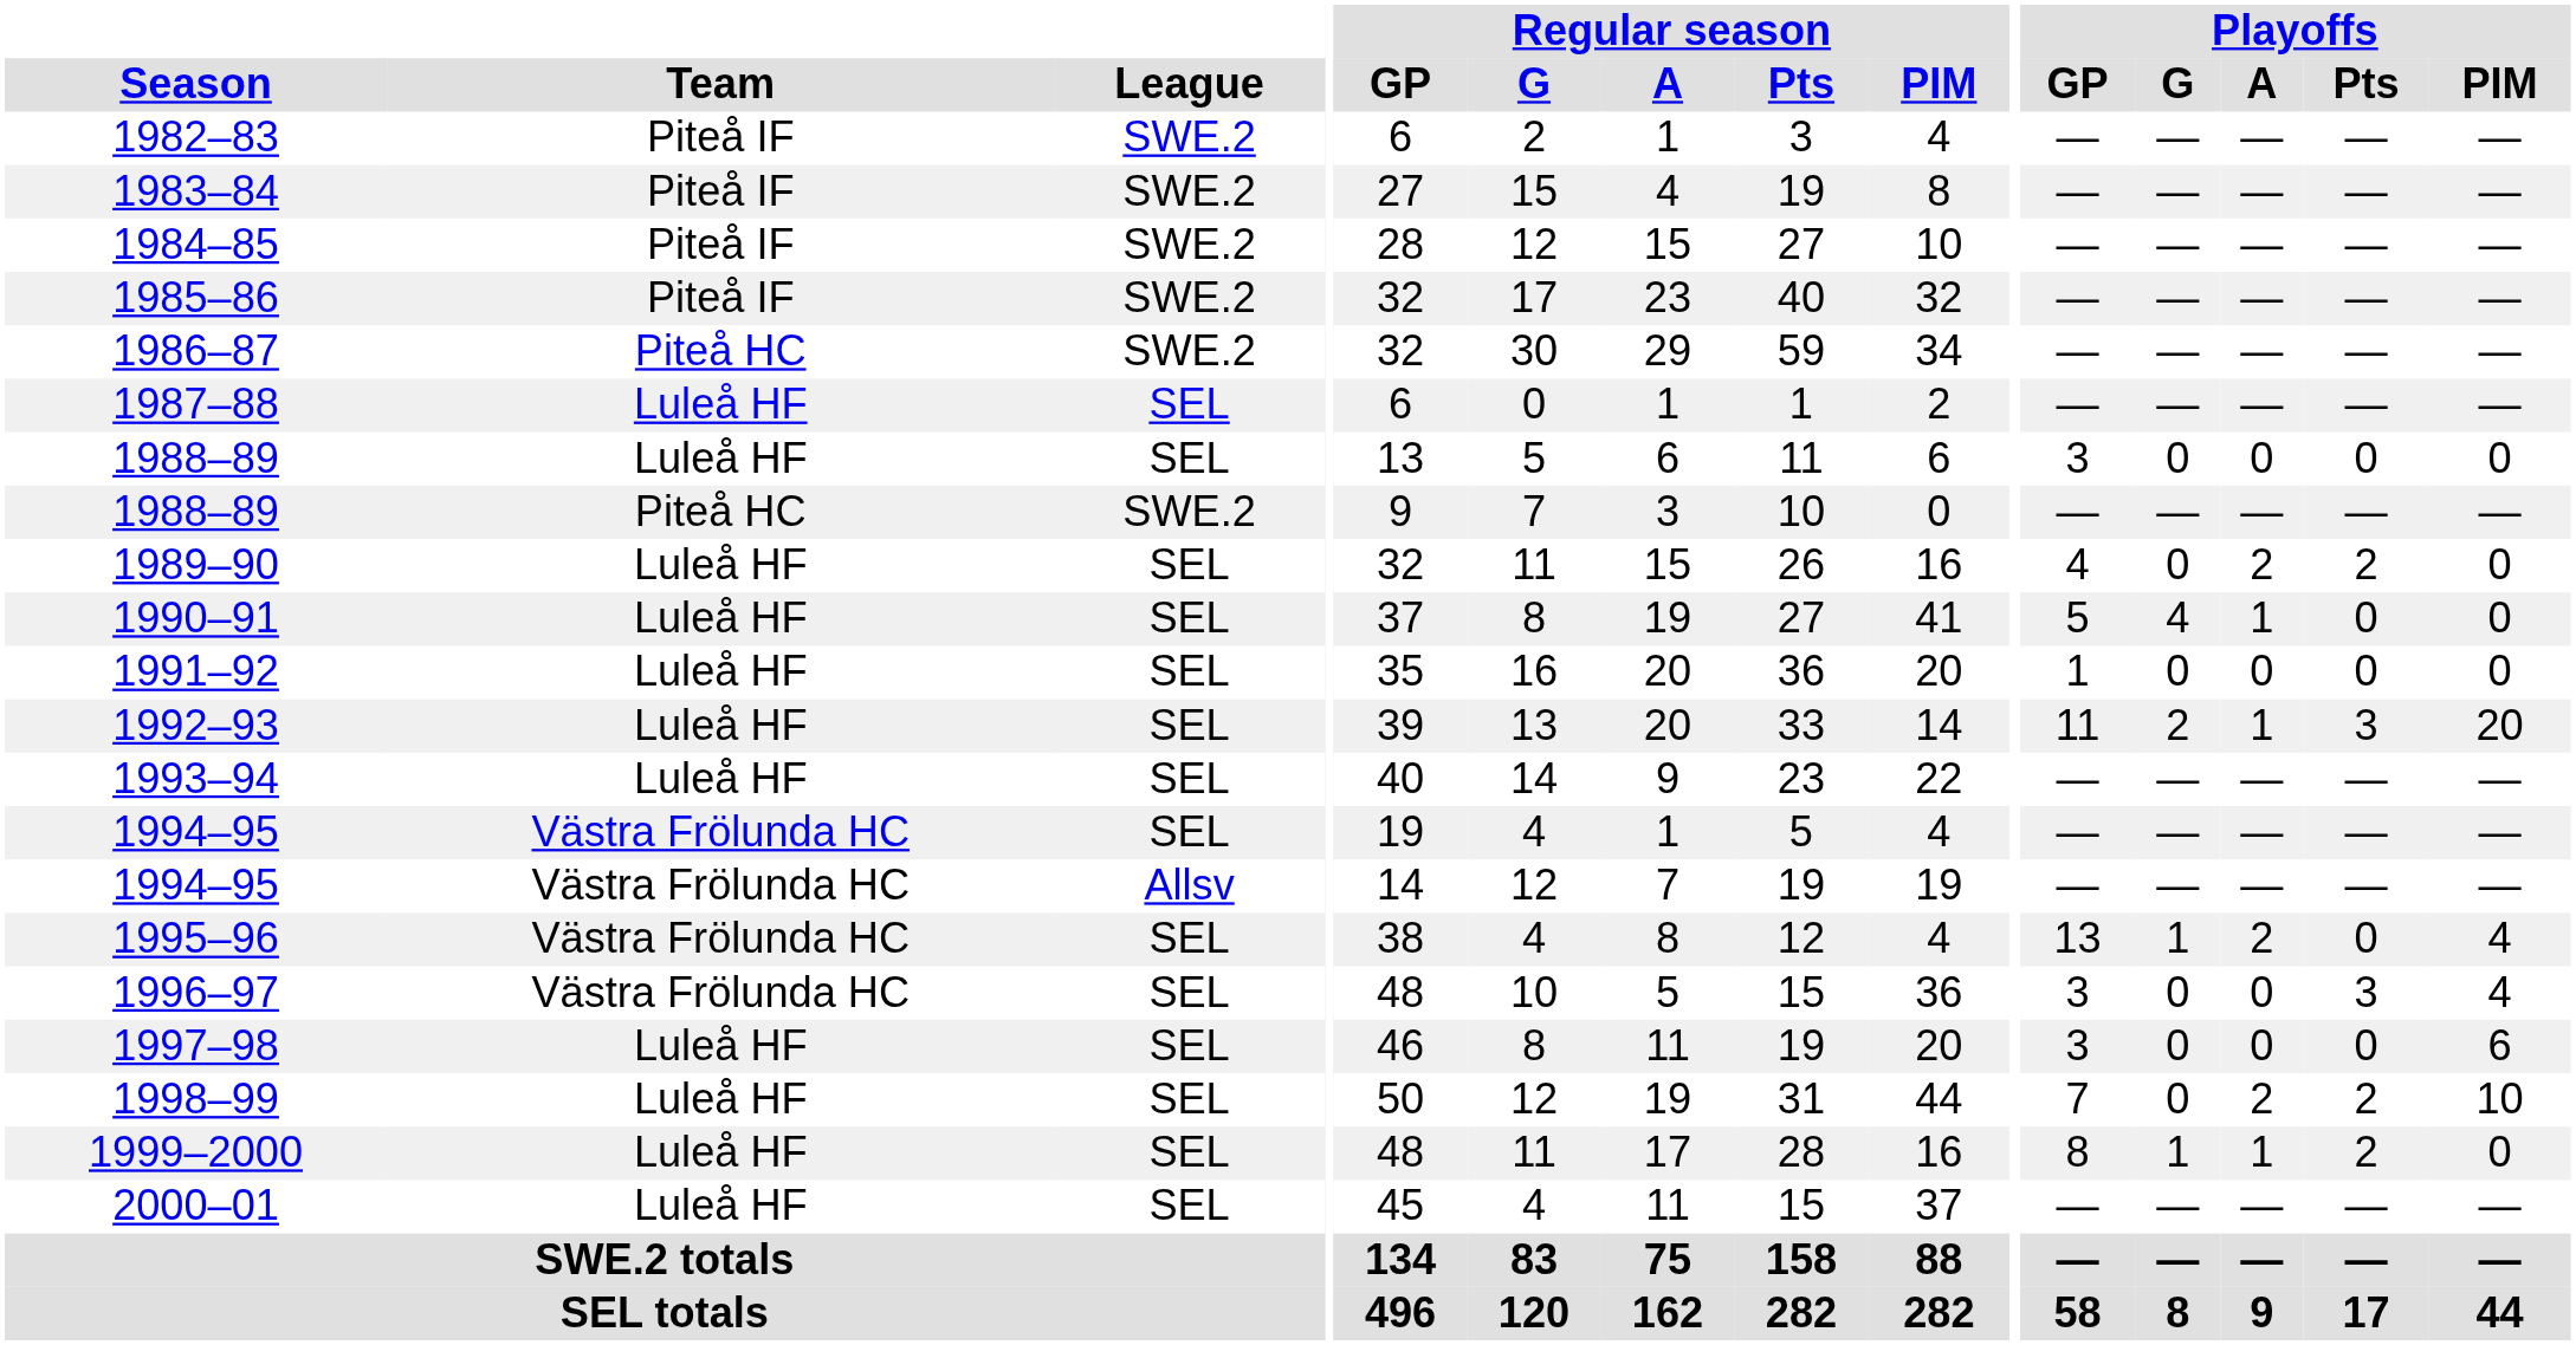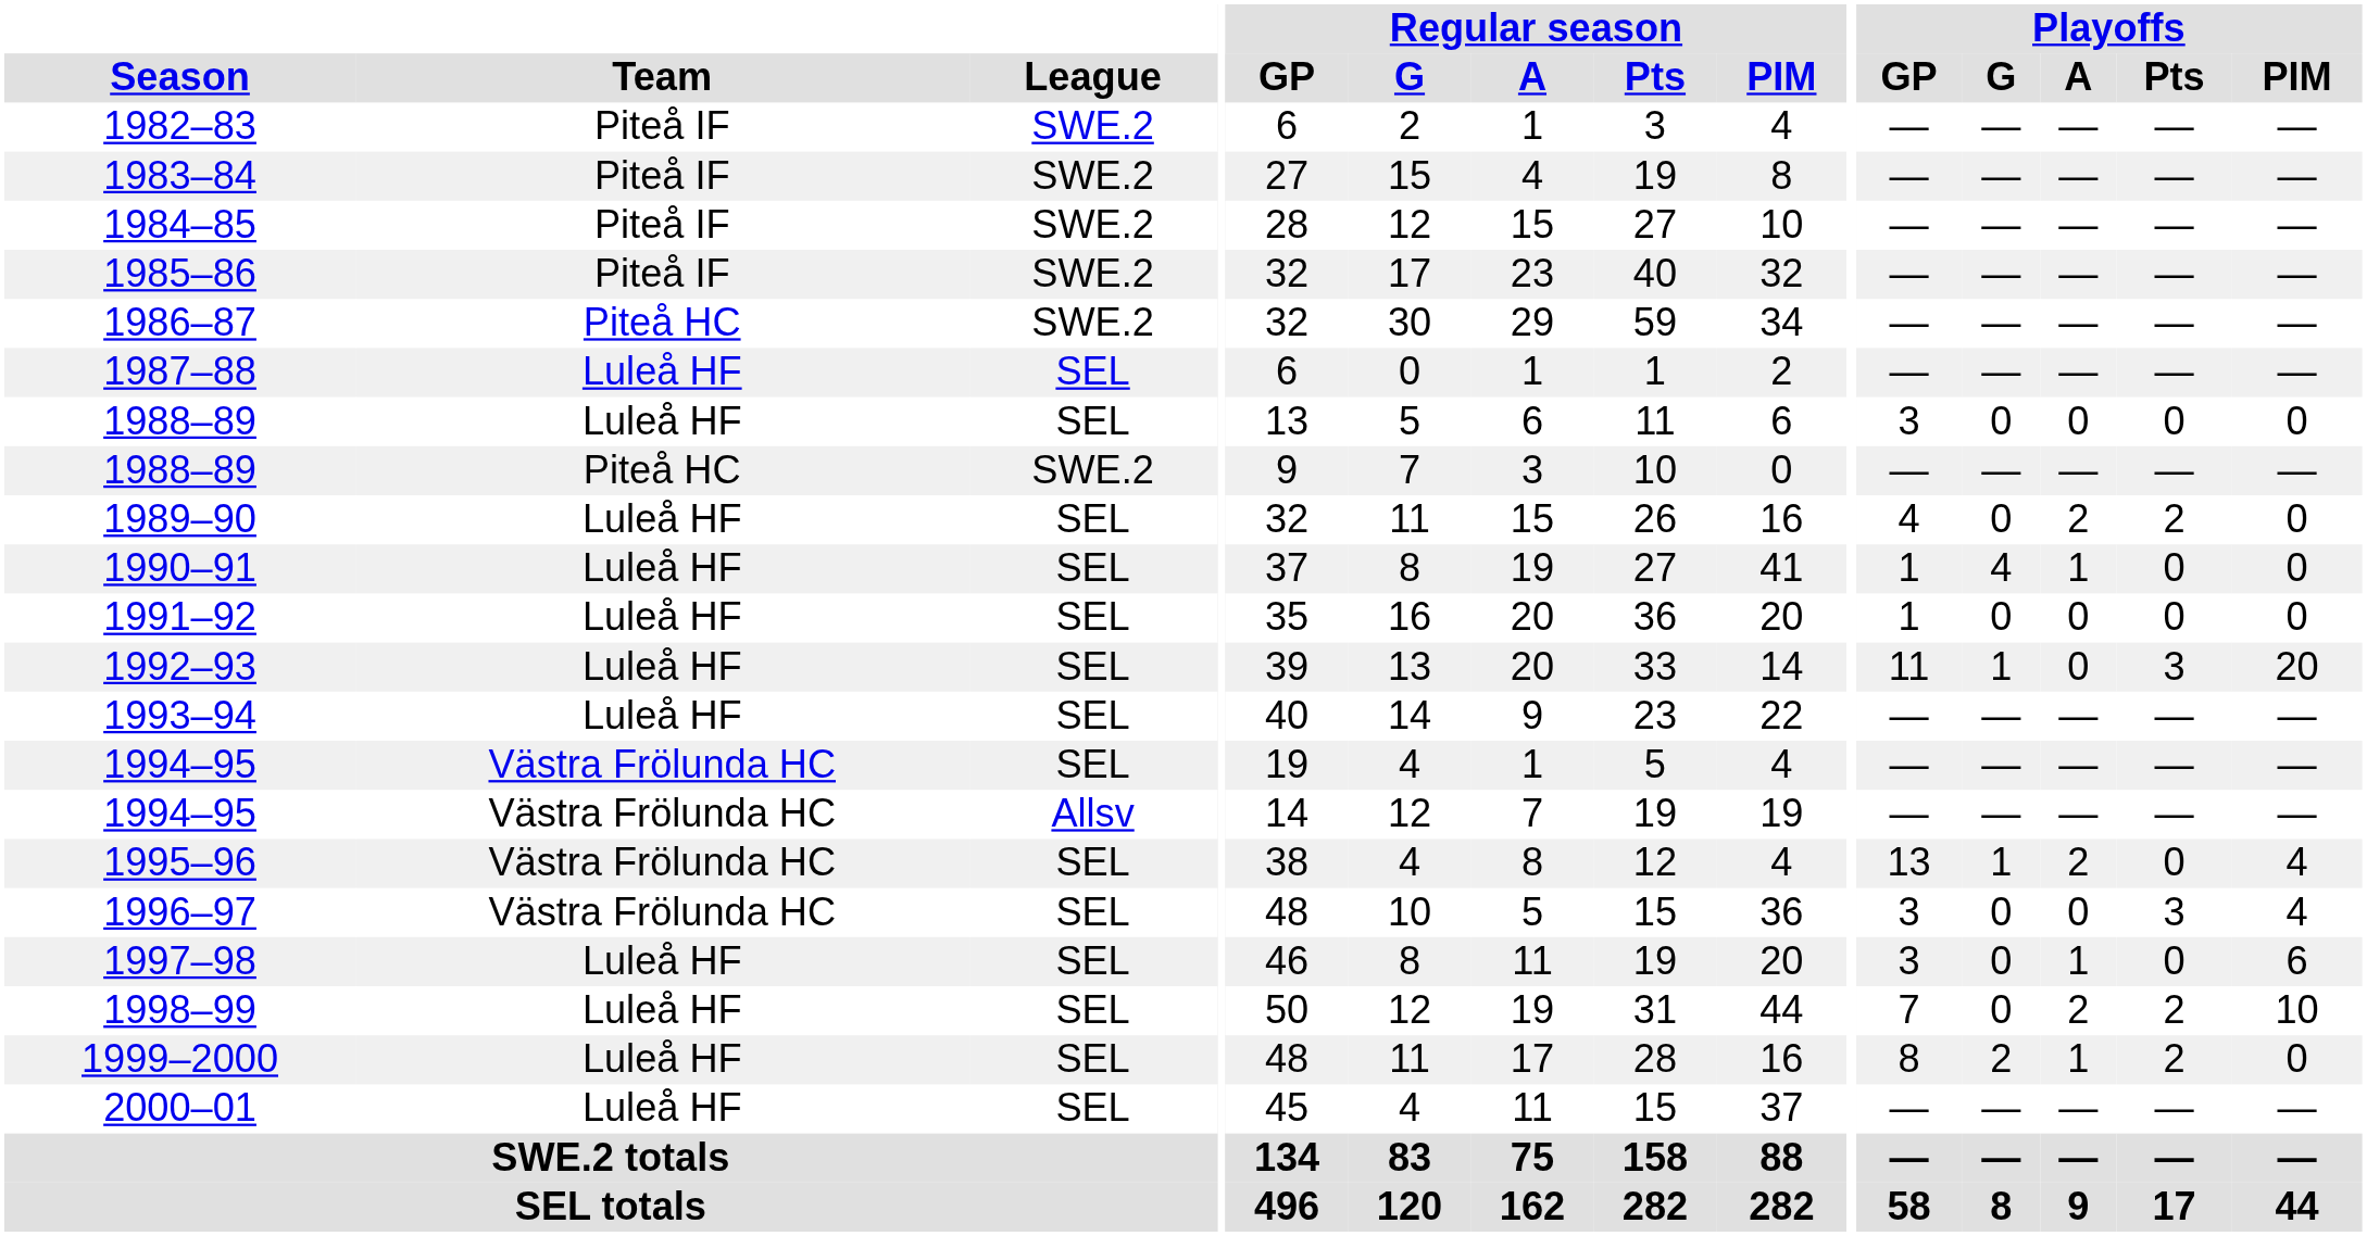1990–91 | Playoffs / GP: 5 -> 1
1992–93 | Playoffs / G: 2 -> 1
1992–93 | Playoffs / A: 1 -> 0
1997–98 | Playoffs / A: 0 -> 1
1999–2000 | Playoffs / G: 1 -> 2
